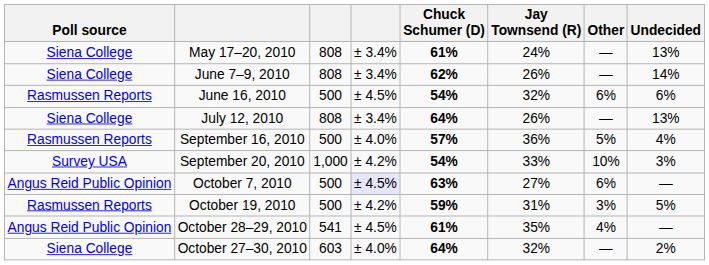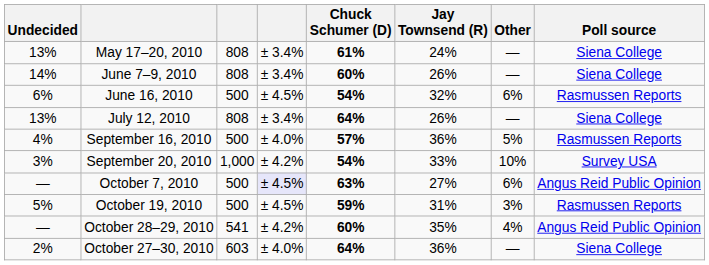columns swapped: Poll source <-> Undecided
June 7–9, 2010 | Chuck Schumer (D): 62% -> 60%
October 19, 2010 | column 4: ± 4.2% -> ± 4.5%
October 28–29, 2010 | column 4: ± 4.5% -> ± 4.2%
October 28–29, 2010 | Chuck Schumer (D): 61% -> 60%
October 27–30, 2010 | Jay Townsend (R): 32% -> 36%
